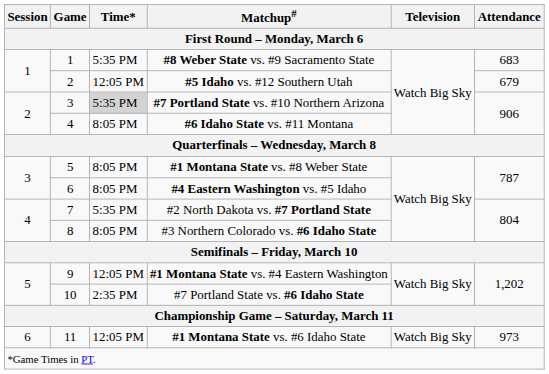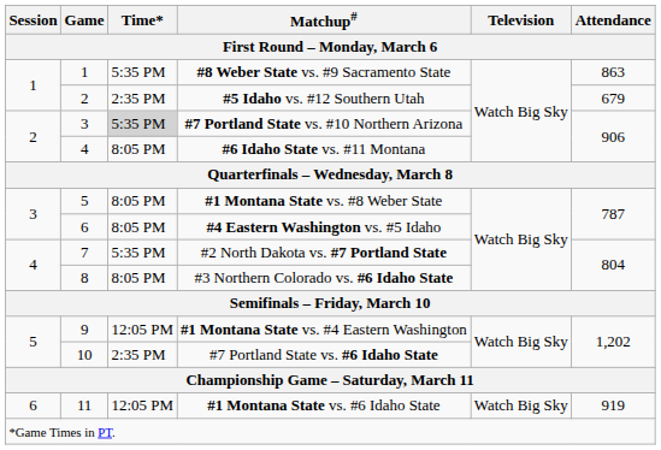#8 Weber State vs. #9 Sacramento State | Attendance: 683 -> 863
#5 Idaho vs. #12 Southern Utah | Time*: 12:05 PM -> 2:35 PM
#1 Montana State vs. #6 Idaho State | Attendance: 973 -> 919
